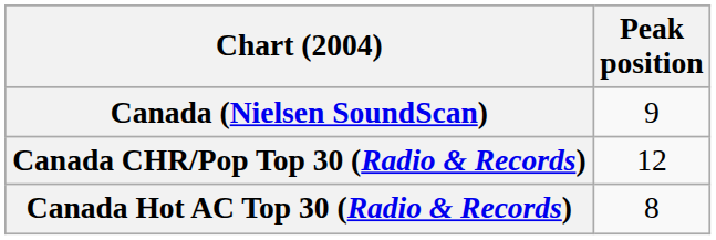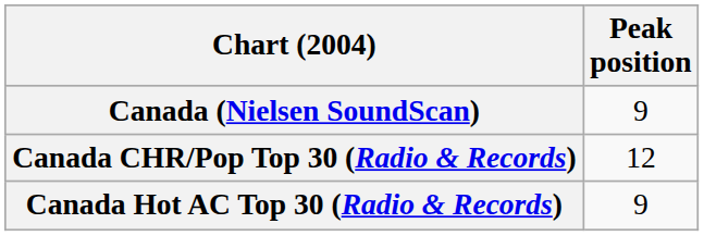Canada Hot AC Top 30 (Radio & Records) | Peak position: 8 -> 9
